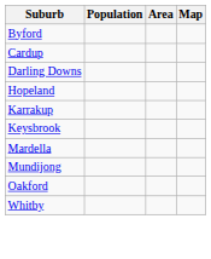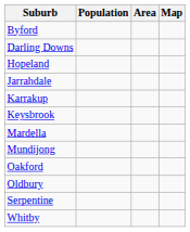- row: Cardup
+ row: Jarrahdale
+ row: Oldbury
+ row: Serpentine
